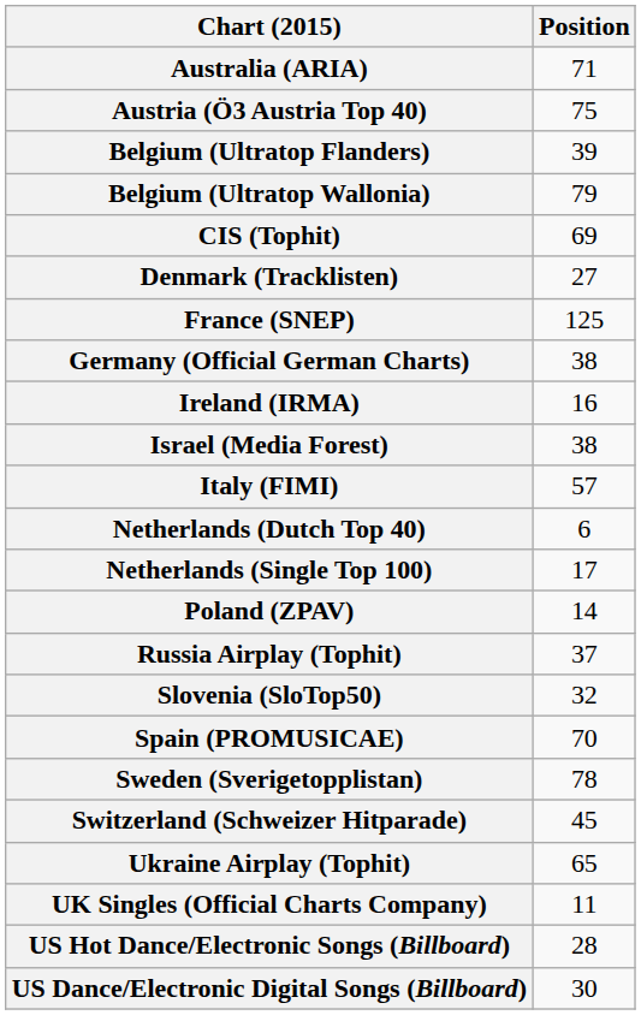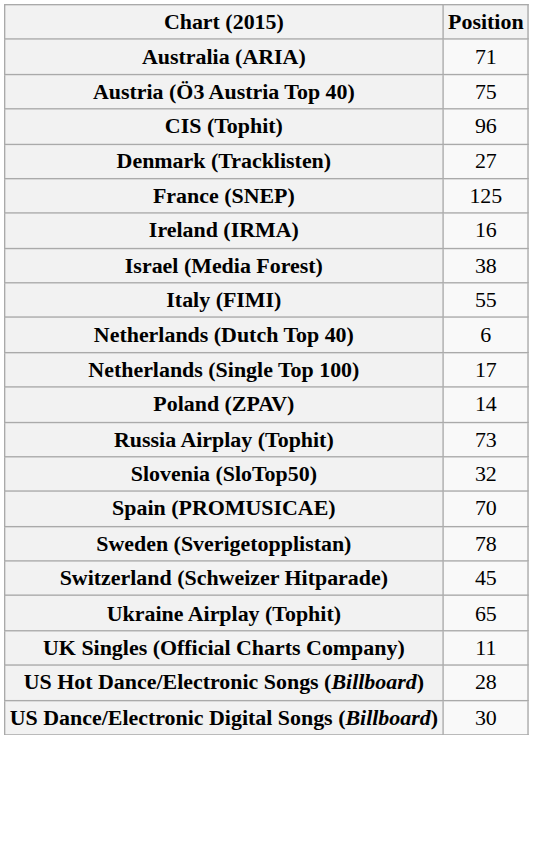- row: Belgium (Ultratop Flanders) | 39
- row: Belgium (Ultratop Wallonia) | 79
CIS (Tophit) | Position: 69 -> 96
- row: Germany (Official German Charts) | 38
Italy (FIMI) | Position: 57 -> 55
Russia Airplay (Tophit) | Position: 37 -> 73
